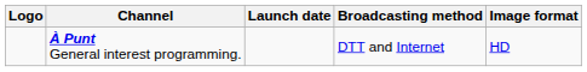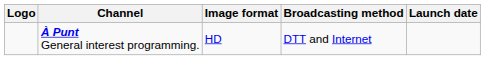columns swapped: Image format <-> Launch date
